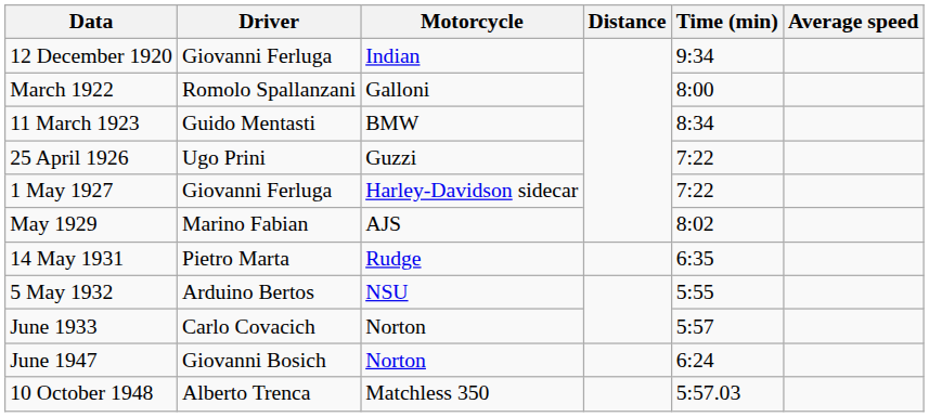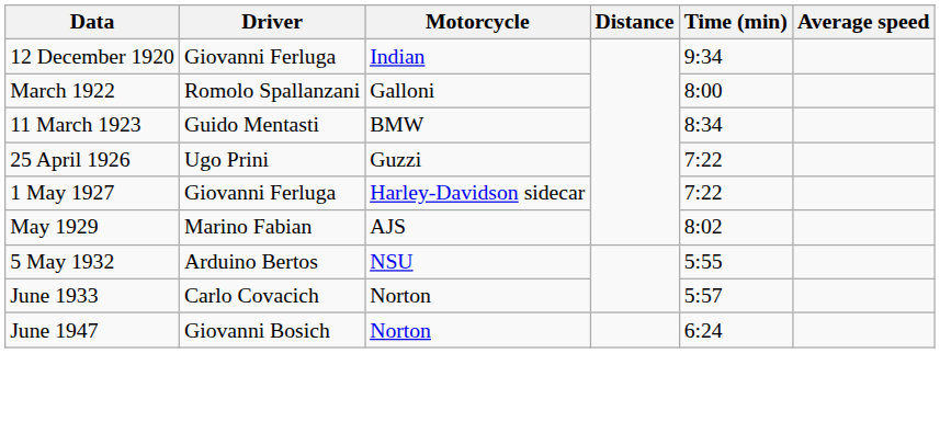- row: 14 May 1931 | Pietro Marta | Rudge | 6:35
- row: 10 October 1948 | Alberto Trenca | Matchless 350 | 5:57.03
